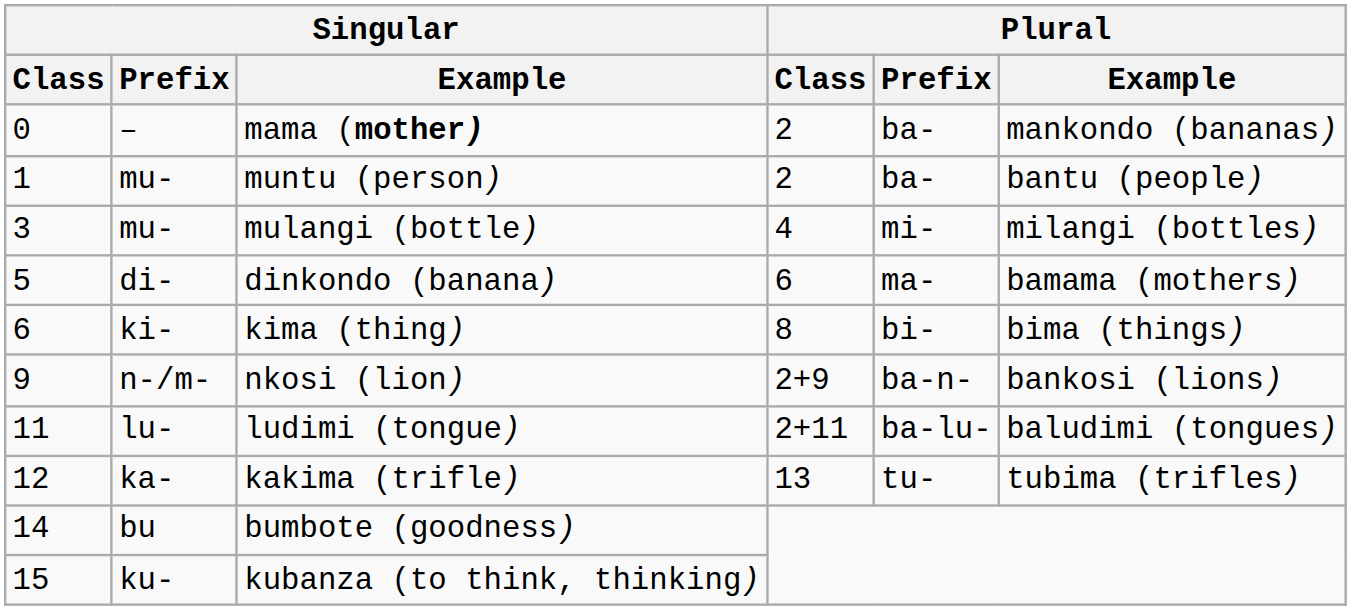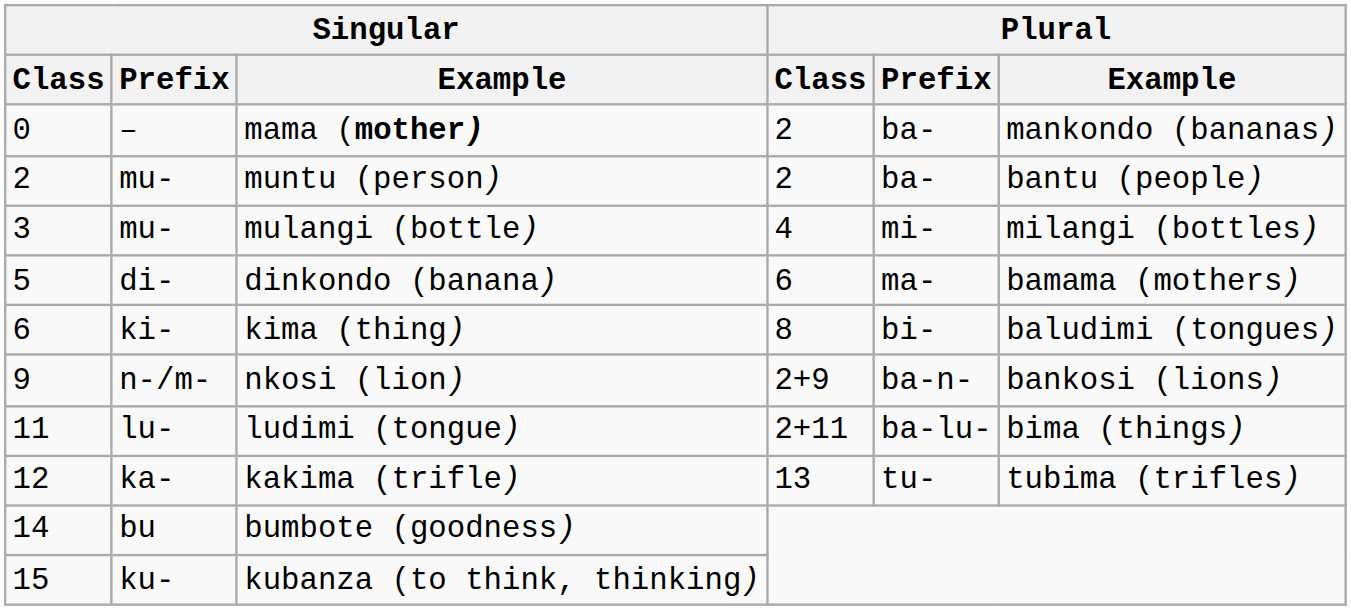muntu (person) | Singular / Class: 1 -> 2
kima (thing) | Plural / Example: bima (things) -> baludimi (tongues)
ludimi (tongue) | Plural / Example: baludimi (tongues) -> bima (things)
